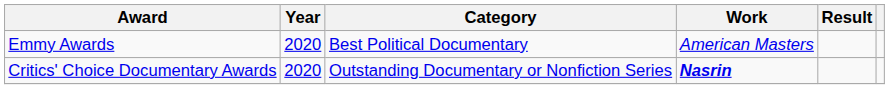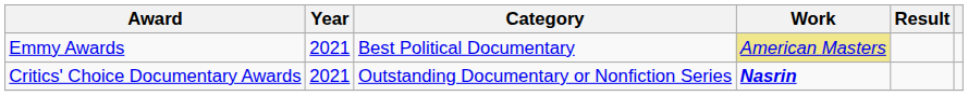Emmy Awards | Year: 2020 -> 2021
Emmy Awards | Work: no background -> khaki background
Critics' Choice Documentary Awards | Year: 2020 -> 2021
